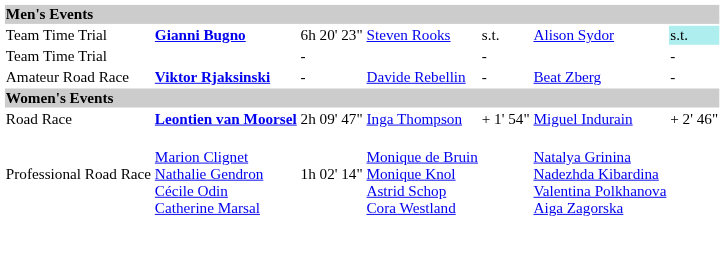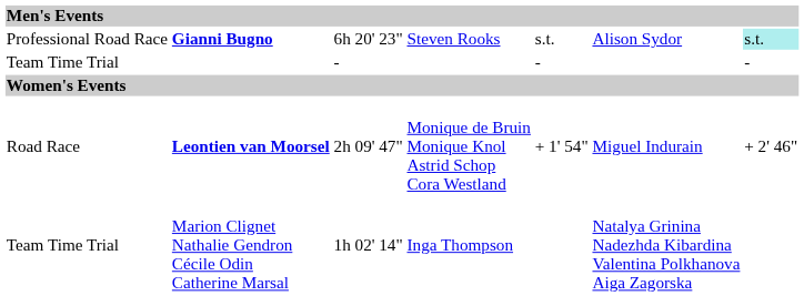Gianni Bugno | column 1: Team Time Trial -> Professional Road Race
- row: Amateur Road Race | Viktor Rjaksinski | - | Davide Rebellin | - | Beat Zberg | -
Leontien van Moorsel | column 4: Inga Thompson -> Monique de Bruin Monique Knol Astrid Schop Cora Westland
Marion Clignet Nathalie Gendron Cécile Odin Catherine Marsal | column 1: Professional Road Race -> Team Time Trial
Marion Clignet Nathalie Gendron Cécile Odin Catherine Marsal | column 4: Monique de Bruin Monique Knol Astrid Schop Cora Westland -> Inga Thompson
